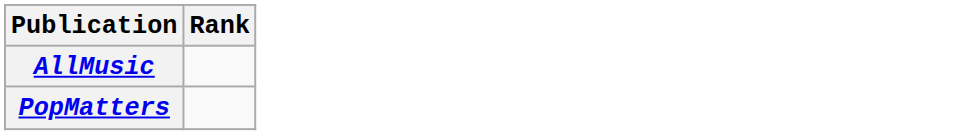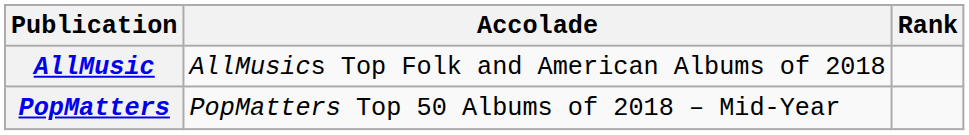+ column: Accolade | AllMusics Top Folk and American Albums of 2018 | PopMatters Top 50 Albums of 2018 – Mid-Year
